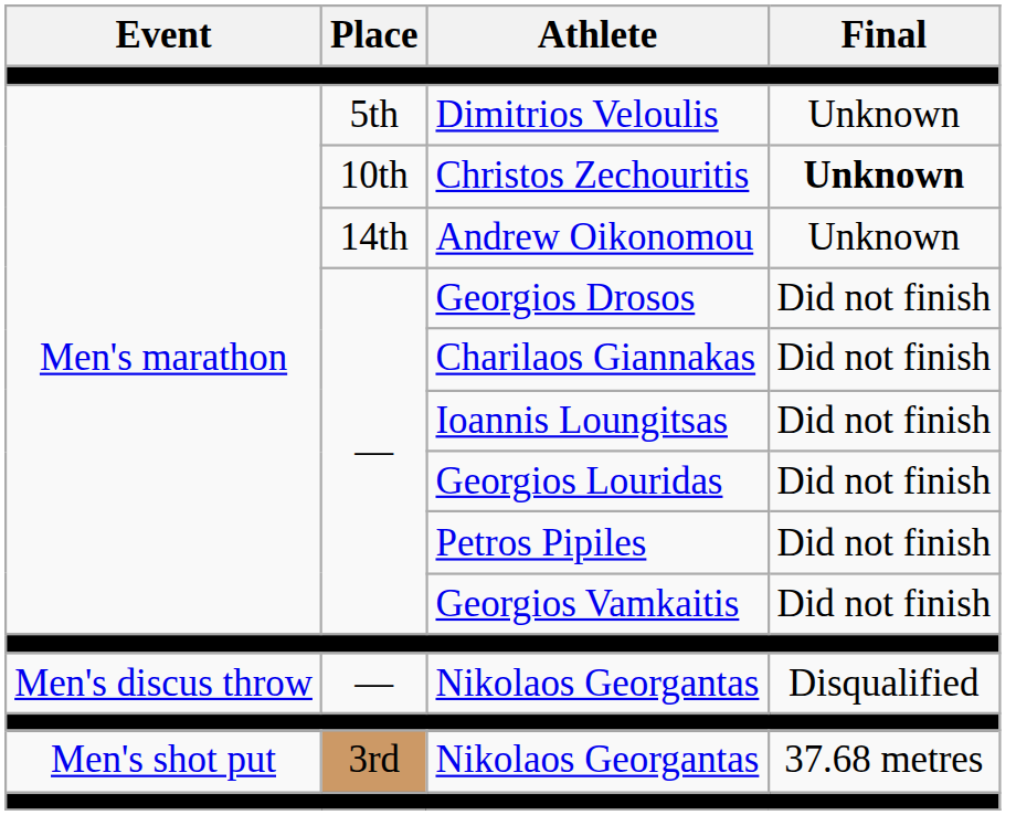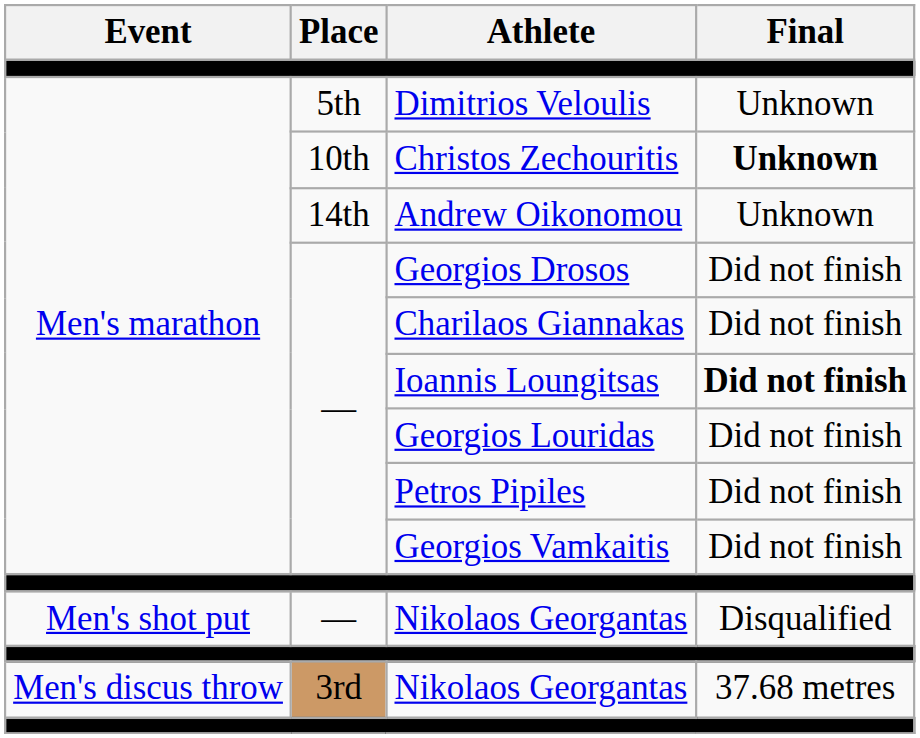Ioannis Loungitsas | Final: normal -> bold
— / Nikolaos Georgantas | Event: Men's discus throw -> Men's shot put
3rd / Nikolaos Georgantas | Event: Men's shot put -> Men's discus throw
